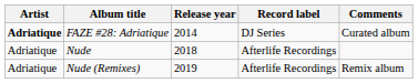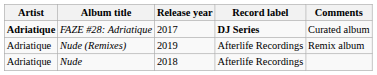FAZE #28: Adriatique | Release year: 2014 -> 2017
FAZE #28: Adriatique | Record label: normal -> bold
rows swapped: Nude <-> Nude (Remixes)
